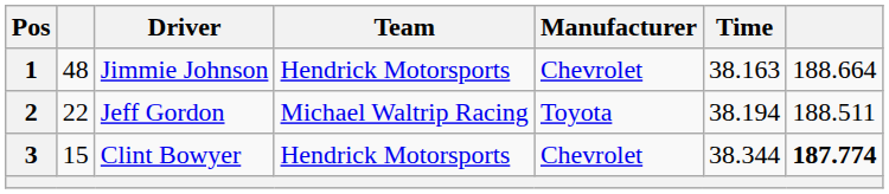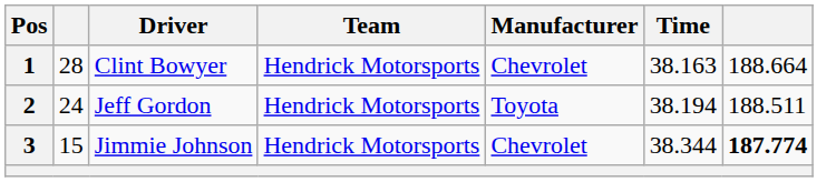1 | column 2: 48 -> 28
1 | Driver: Jimmie Johnson -> Clint Bowyer
2 | column 2: 22 -> 24
2 | Team: Michael Waltrip Racing -> Hendrick Motorsports
3 | Driver: Clint Bowyer -> Jimmie Johnson
